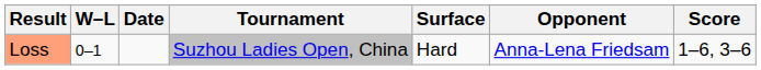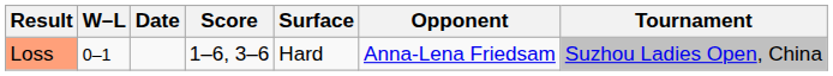columns swapped: Tournament <-> Score
